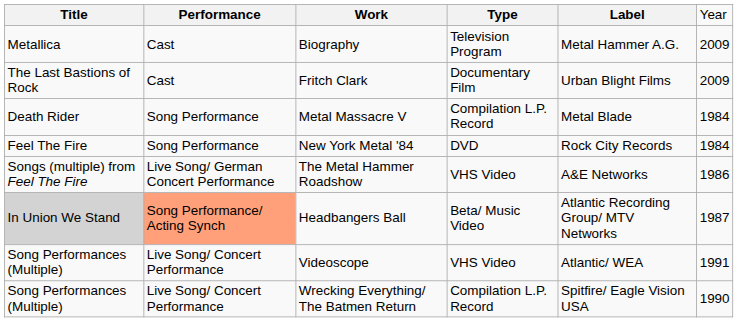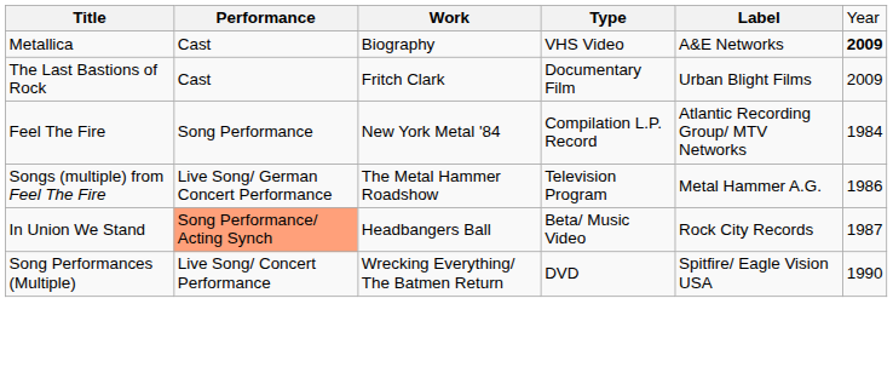Biography | column 4: Television Program -> VHS Video
Biography | column 5: Metal Hammer A.G. -> A&E Networks
Biography | column 6: normal -> bold
- row: Death Rider | Song Performance | Metal Massacre V | Compilation L.P. Record | Metal Blade | 1984
New York Metal '84 | column 4: DVD -> Compilation L.P. Record
New York Metal '84 | column 5: Rock City Records -> Atlantic Recording Group/ MTV Networks
The Metal Hammer Roadshow | column 4: VHS Video -> Television Program
The Metal Hammer Roadshow | column 5: A&E Networks -> Metal Hammer A.G.
Headbangers Ball | column 1: lightgrey background -> no background
Headbangers Ball | column 5: Atlantic Recording Group/ MTV Networks -> Rock City Records
- row: Song Performances (Multiple) | Live Song/ Concert Performance | Videoscope | VHS Video | Atlantic/ WEA | 1991
Wrecking Everything/ The Batmen Return | column 4: Compilation L.P. Record -> DVD
